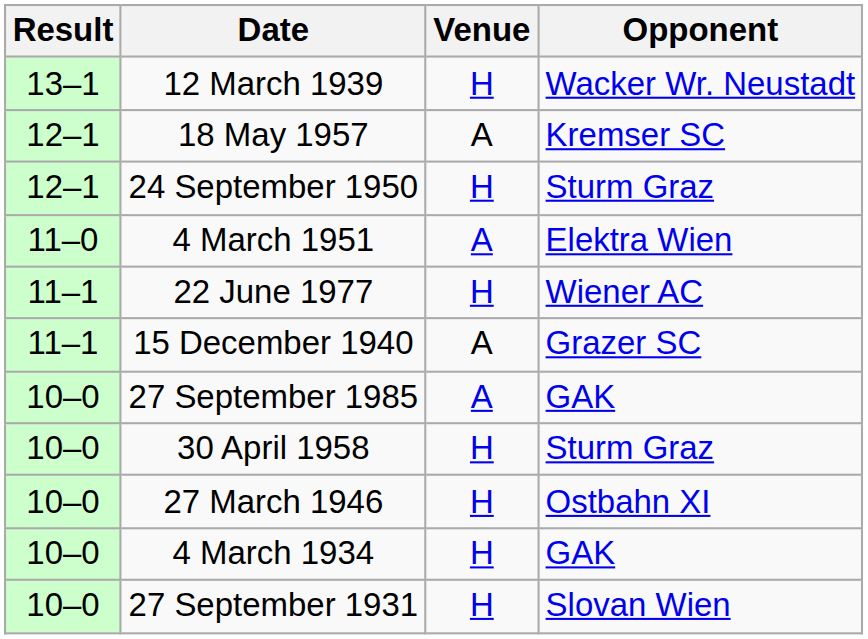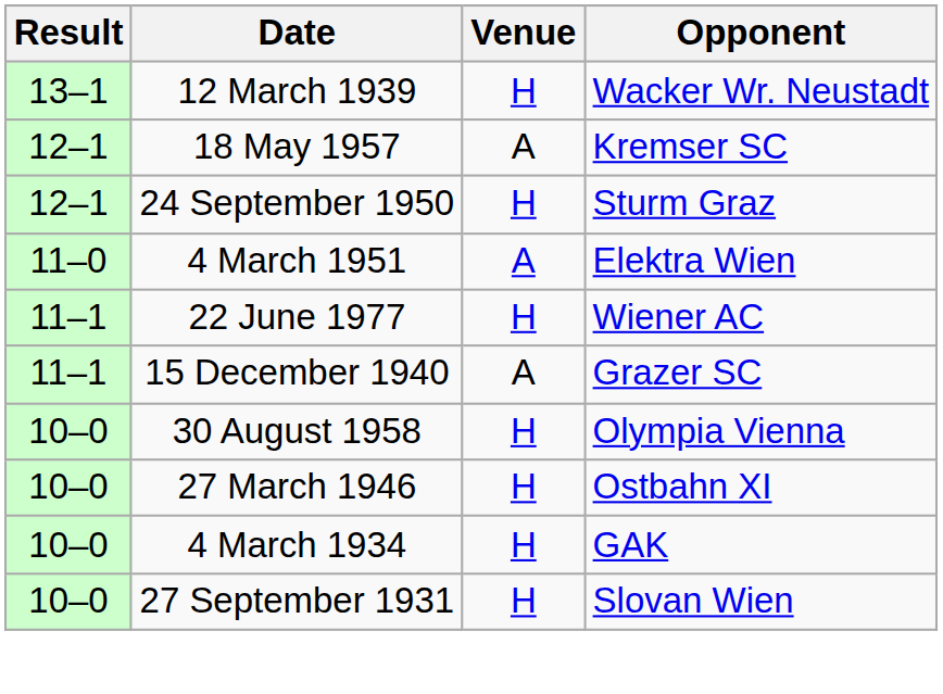- row: 10–0 | 27 September 1985 | A | GAK
+ row: 10–0 | 30 August 1958 | H | Olympia Vienna
- row: 10–0 | 30 April 1958 | H | Sturm Graz
